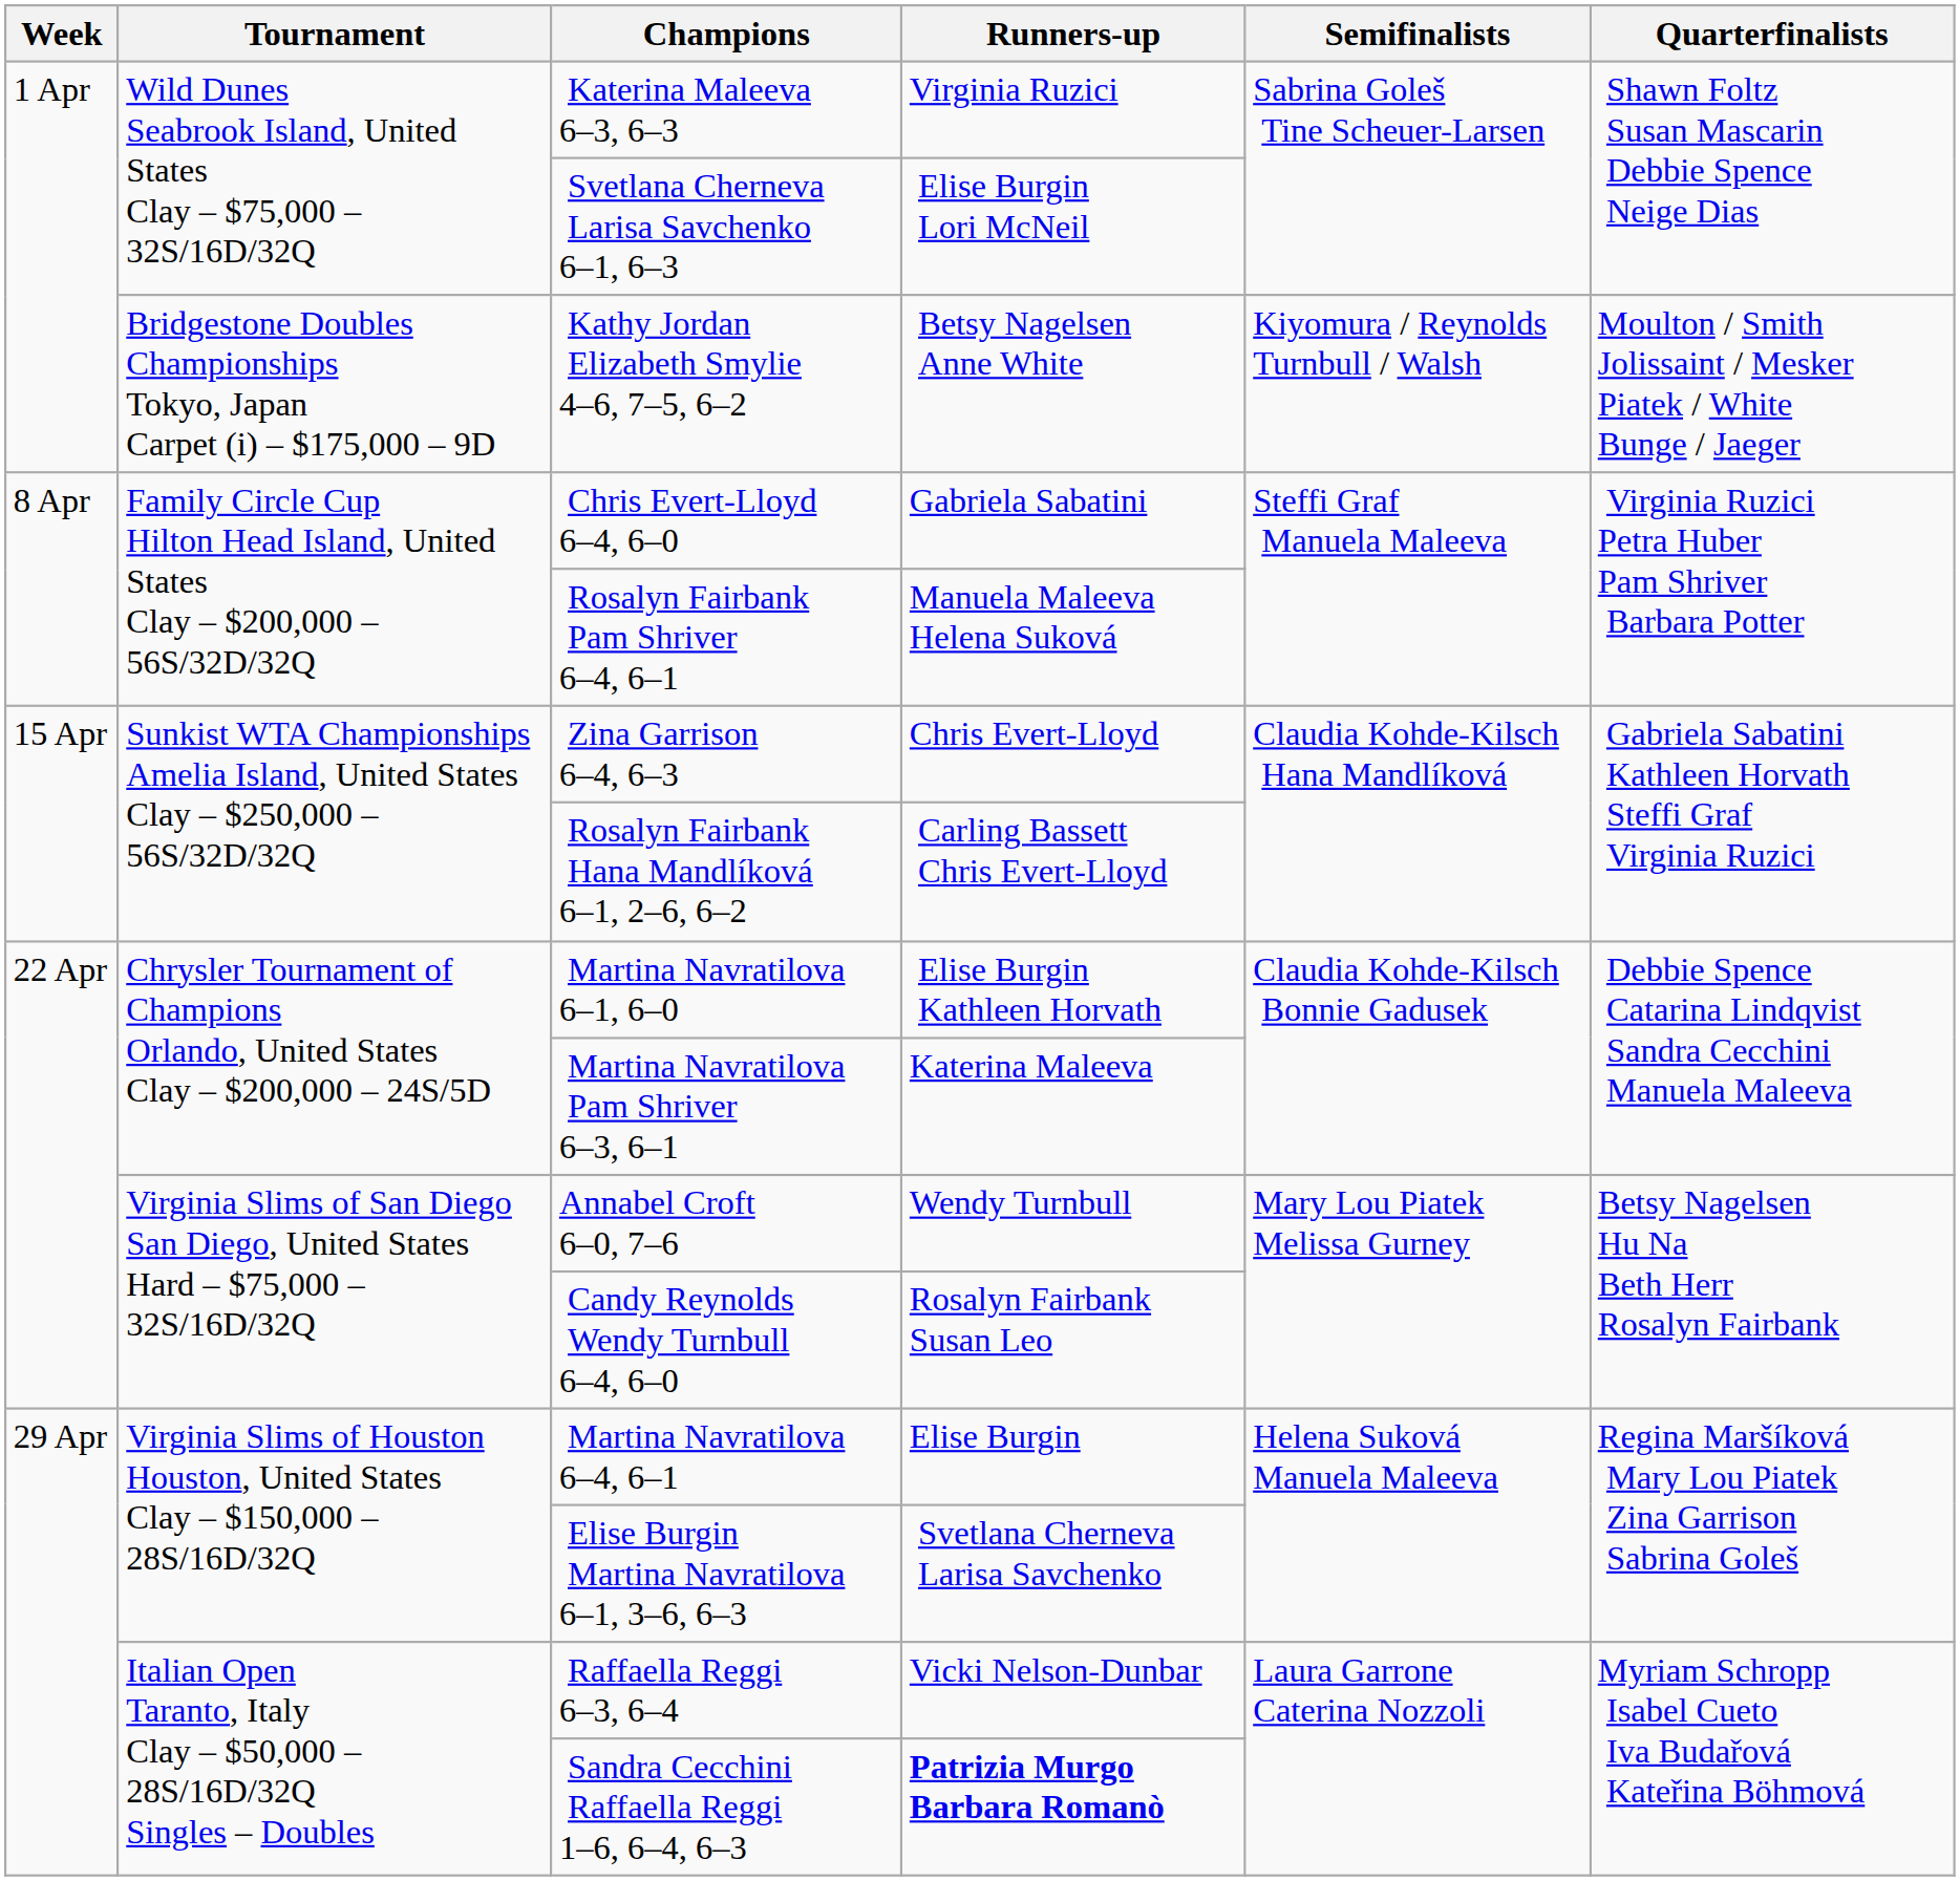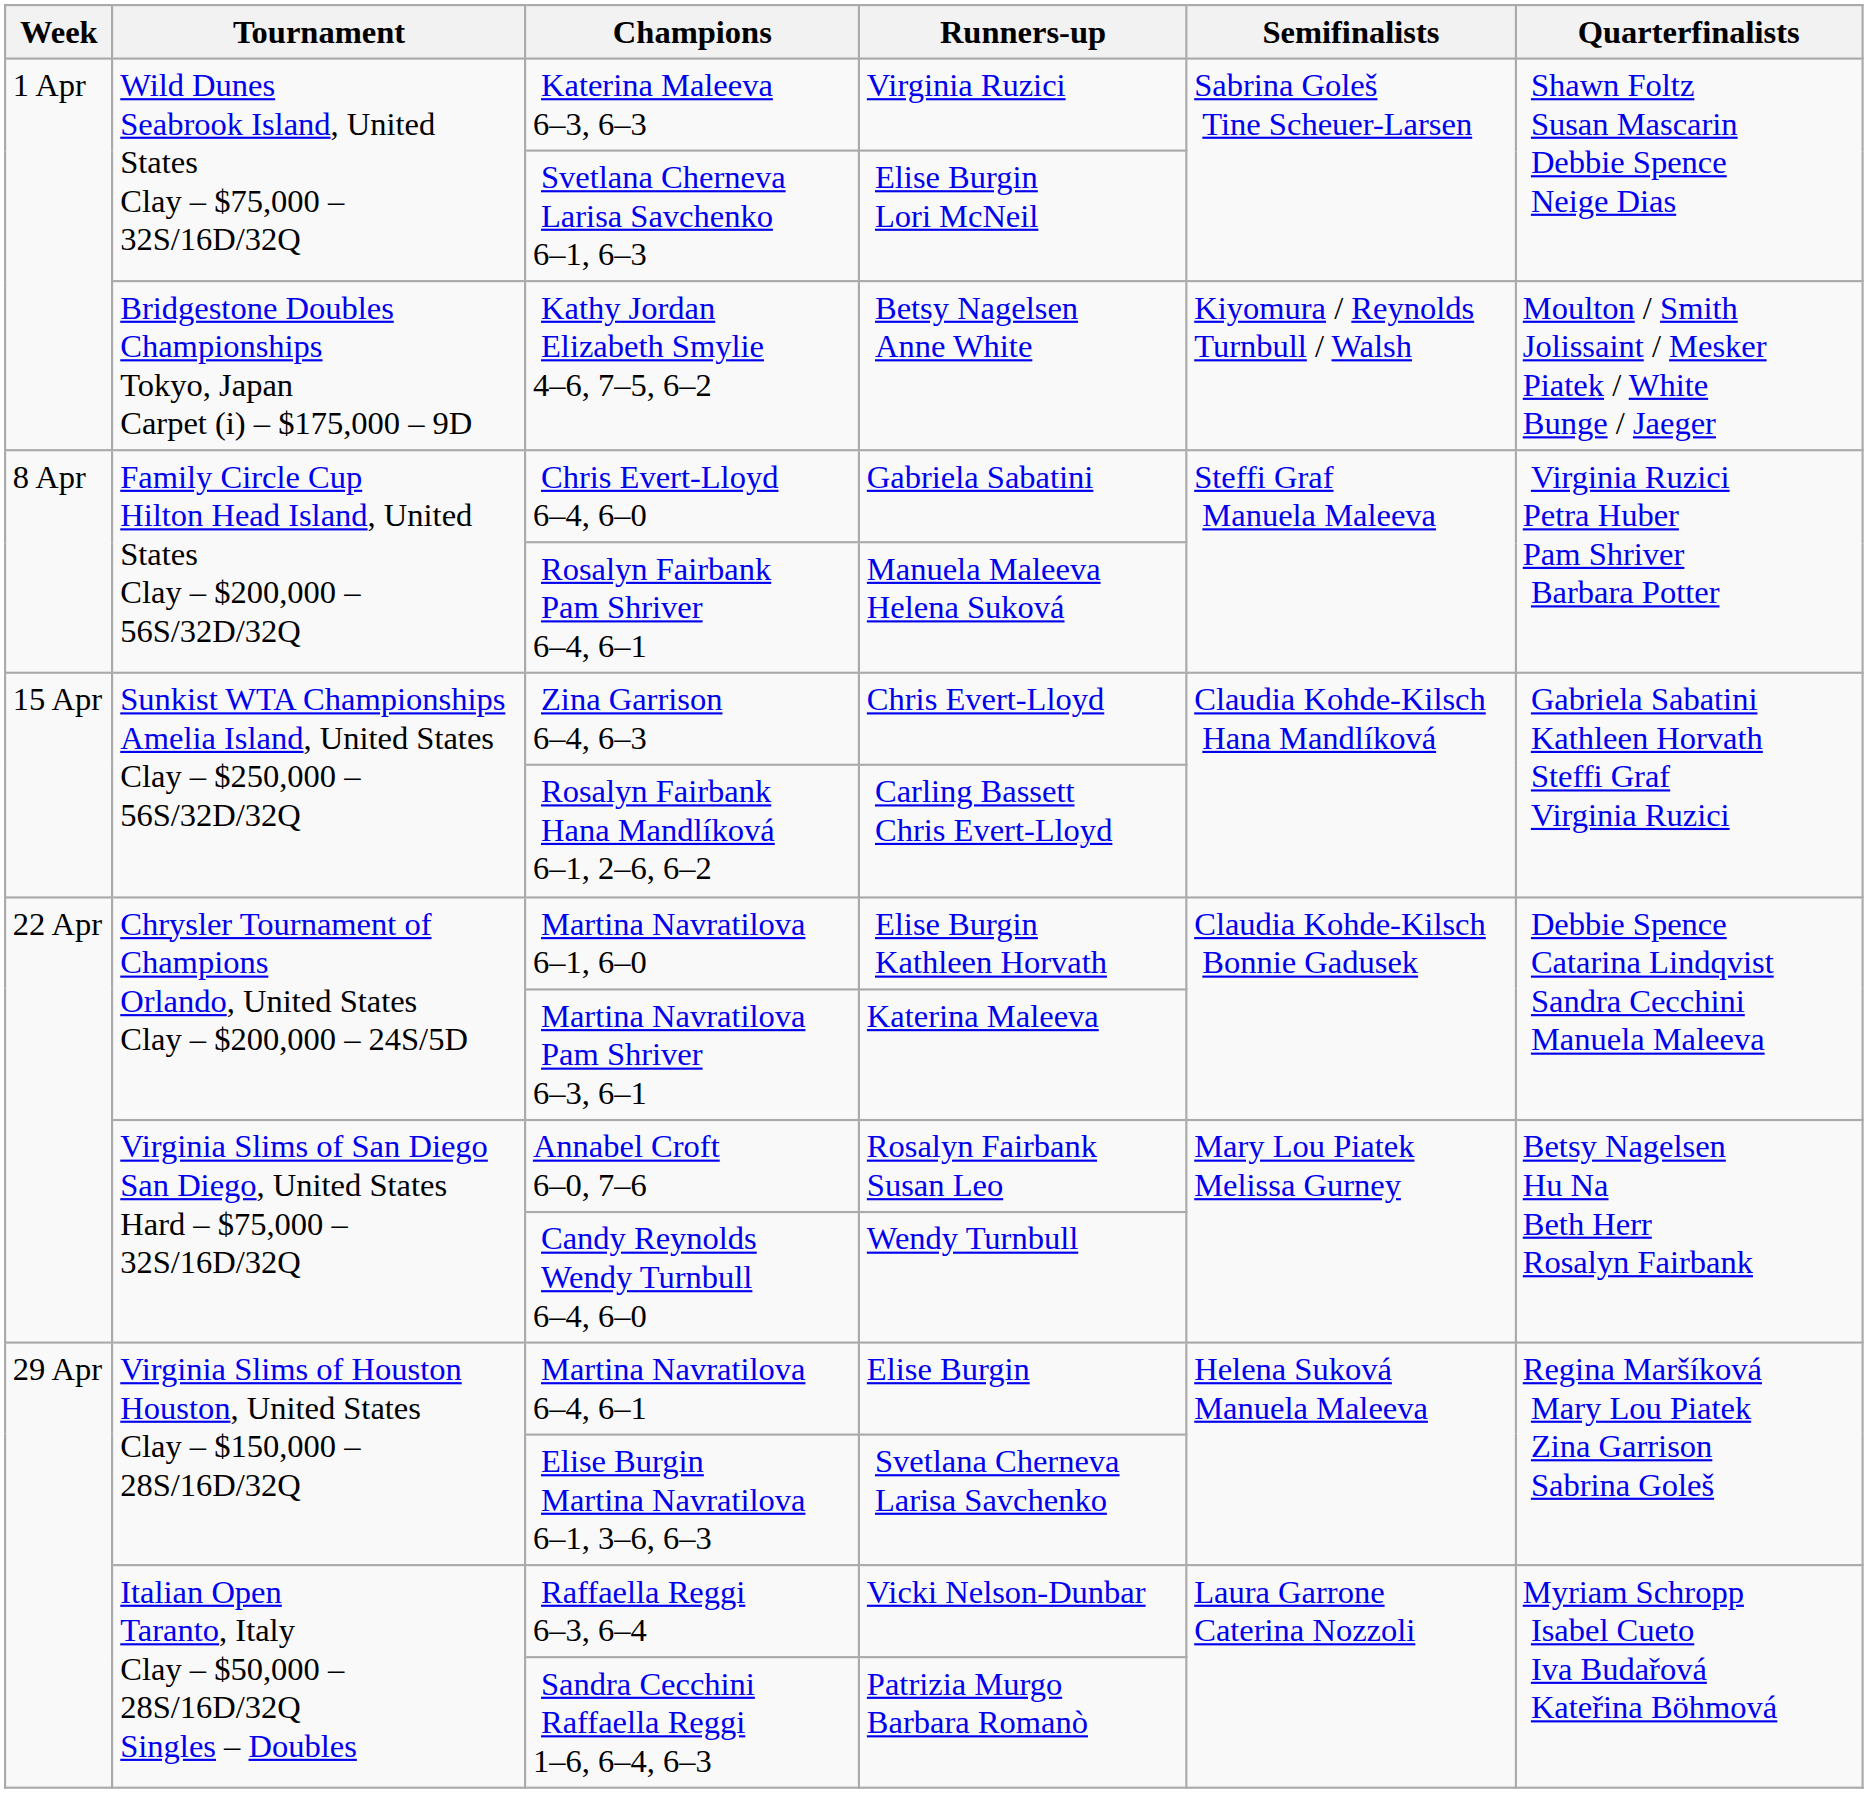Annabel Croft 6–0, 7–6 | Runners-up: Wendy Turnbull -> Rosalyn Fairbank Susan Leo
Candy Reynolds Wendy Turnbull 6–4, 6–0 | Runners-up: Rosalyn Fairbank Susan Leo -> Wendy Turnbull
Sandra Cecchini Raffaella Reggi 1–6, 6–4, 6–3 | Runners-up: bold -> normal
